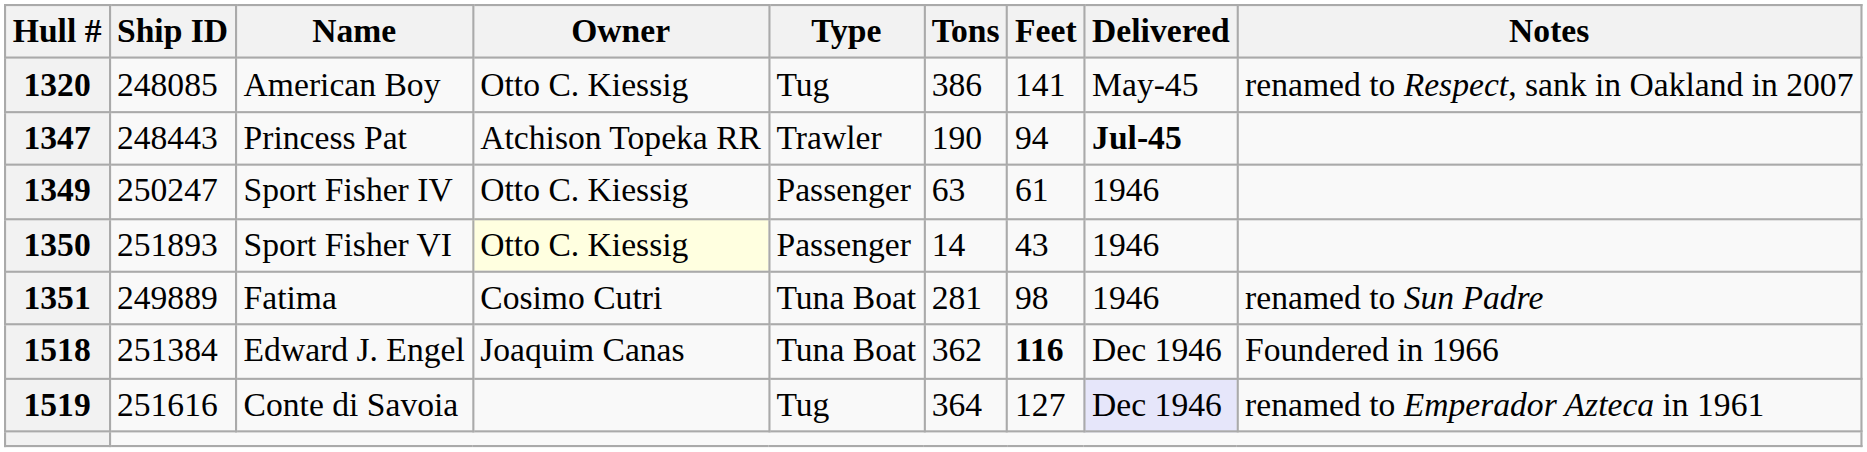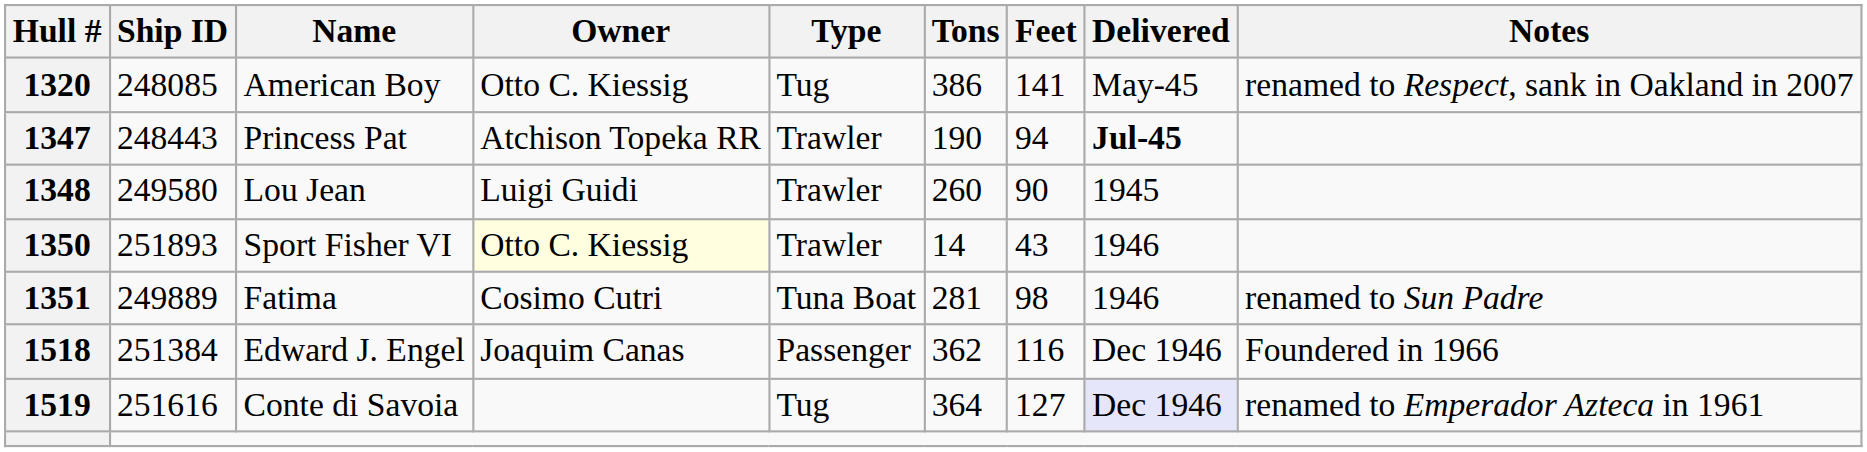+ row: 1348 | 249580 | Lou Jean | Luigi Guidi | Trawler | 260 | 90 | 1945
- row: 1349 | 250247 | Sport Fisher IV | Otto C. Kiessig | Passenger | 63 | 61 | 1946
1350 | Type: Passenger -> Trawler
1518 | Type: Tuna Boat -> Passenger
1518 | Feet: bold -> normal
